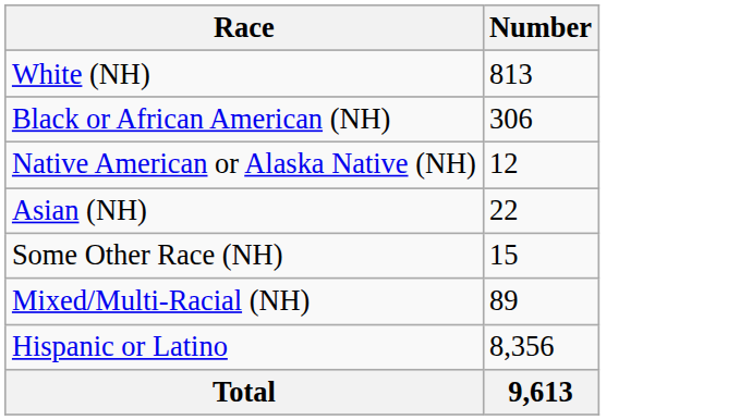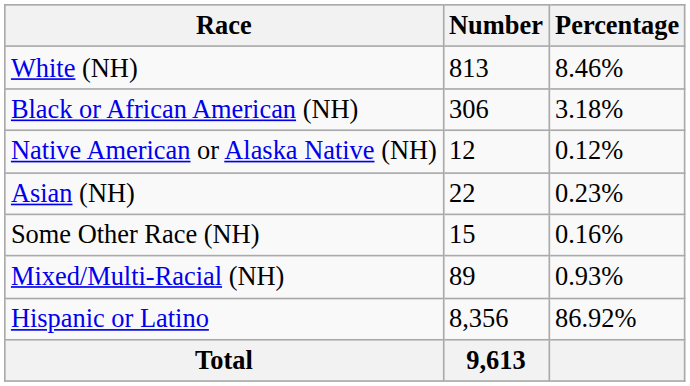+ column: Percentage | 8.46% | 3.18% | 0.12% | 0.23% | 0.16% | 0.93% | 86.92%
